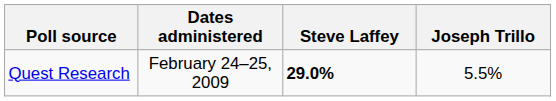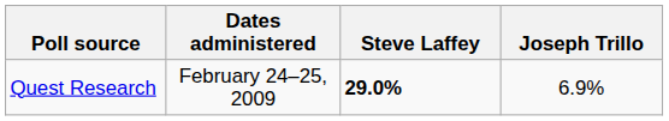Quest Research | Joseph Trillo: 5.5% -> 6.9%
